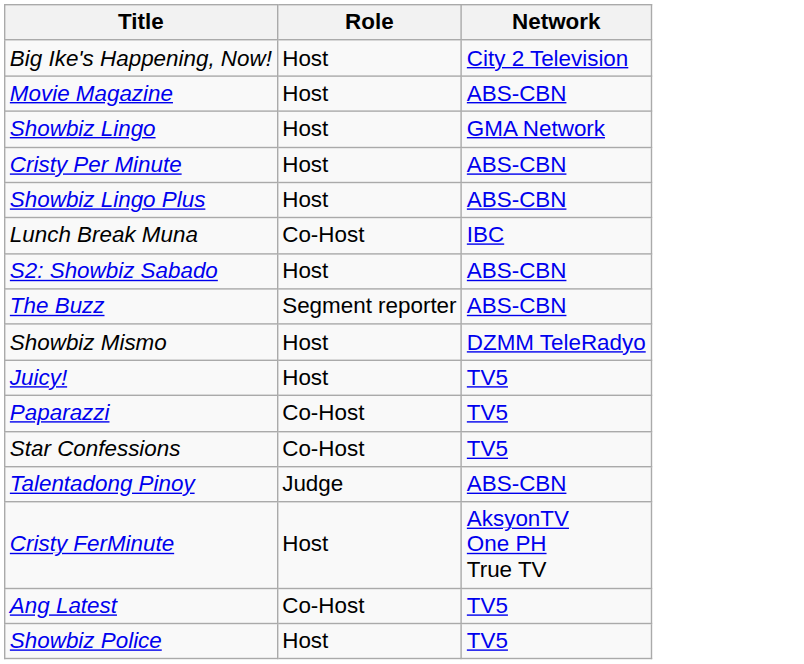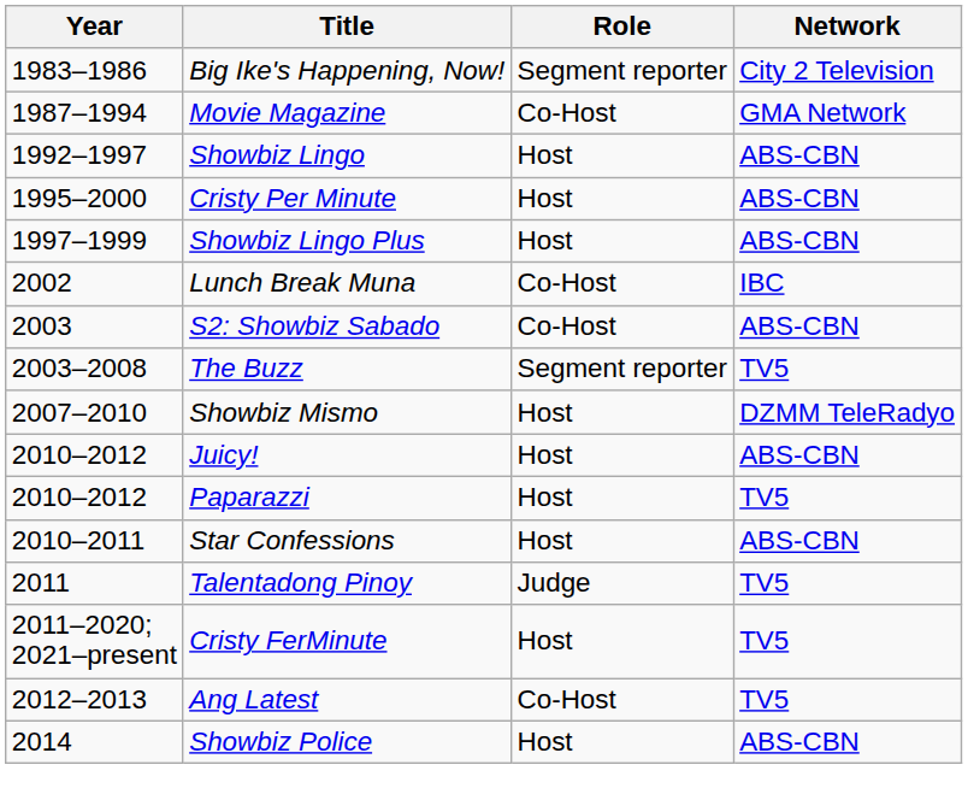+ column: Year | 1983–1986 | 1987–1994 | 1992–1997 | 1995–2000 | 1997–1999 | 2002 | 2003 | 2003–2008 | 2007–2010 | 2010–2012 | 2010–2012 | 2010–2011 | 2011 | 2011–2020; 2021–present | 2012–2013 | 2014
Big Ike's Happening, Now! | Role: Host -> Segment reporter
Movie Magazine | Role: Host -> Co-Host
Movie Magazine | Network: ABS-CBN -> GMA Network
Showbiz Lingo | Network: GMA Network -> ABS-CBN
S2: Showbiz Sabado | Role: Host -> Co-Host
The Buzz | Network: ABS-CBN -> TV5
Juicy! | Network: TV5 -> ABS-CBN
Paparazzi | Role: Co-Host -> Host
Star Confessions | Role: Co-Host -> Host
Star Confessions | Network: TV5 -> ABS-CBN
Talentadong Pinoy | Network: ABS-CBN -> TV5
Cristy FerMinute | Network: AksyonTV One PH True TV -> TV5
Showbiz Police | Network: TV5 -> ABS-CBN
